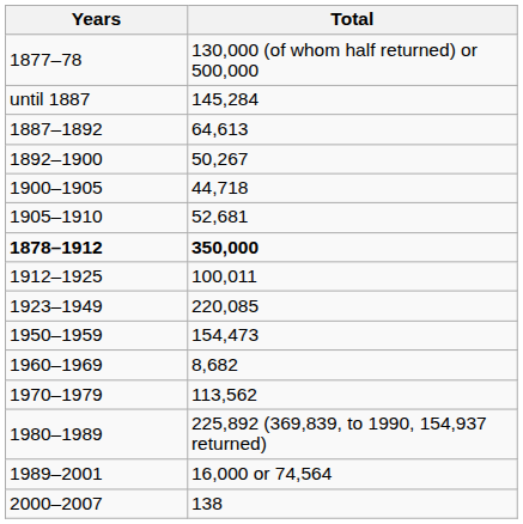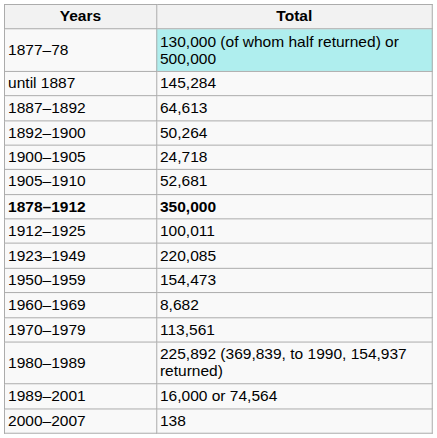1877–78 | Total: no background -> paleturquoise background
1892–1900 | Total: 50,267 -> 50,264
1900–1905 | Total: 44,718 -> 24,718
1970–1979 | Total: 113,562 -> 113,561
